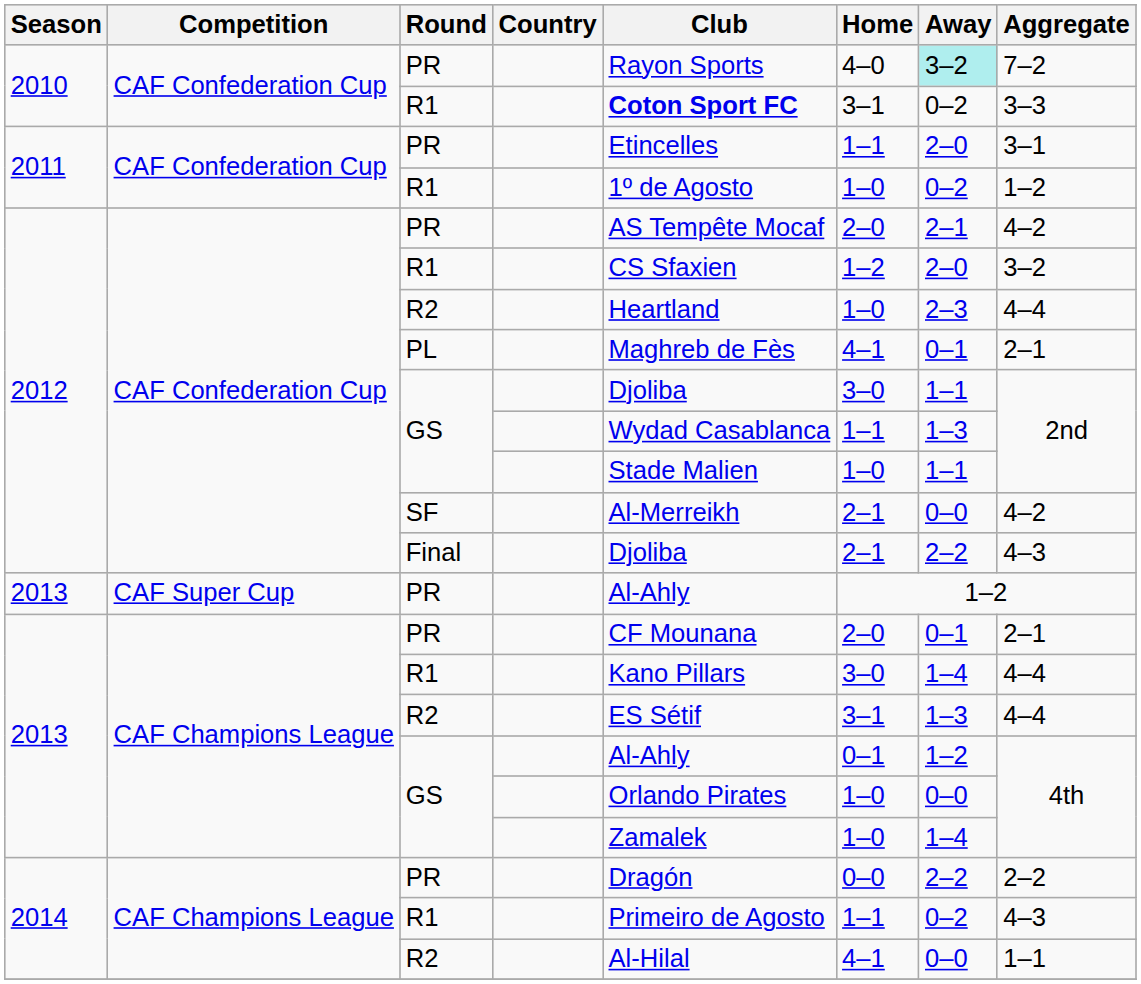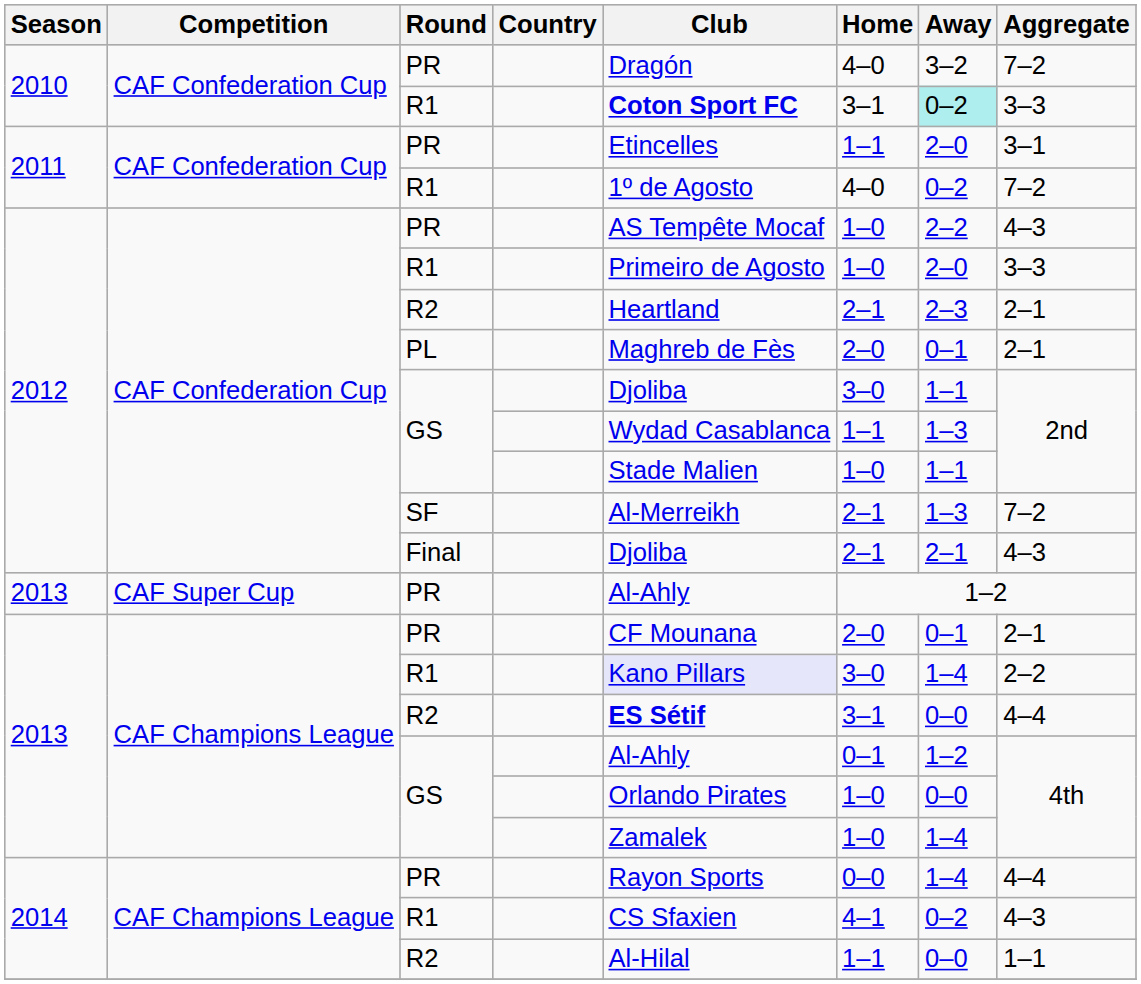2010 / PR | Club: Rayon Sports -> Dragón
2010 / PR | Away: paleturquoise background -> no background
2010 / R1 | Away: no background -> paleturquoise background
2011 / R1 | Home: 1–0 -> 4–0
2011 / R1 | Aggregate: 1–2 -> 7–2
2012 / PR | Home: 2–0 -> 1–0
2012 / PR | Away: 2–1 -> 2–2
2012 / PR | Aggregate: 4–2 -> 4–3
2012 / R1 | Club: CS Sfaxien -> Primeiro de Agosto
2012 / R1 | Home: 1–2 -> 1–0
2012 / R1 | Aggregate: 3–2 -> 3–3
2012 / R2 | Home: 1–0 -> 2–1
2012 / R2 | Aggregate: 4–4 -> 2–1
PL | Home: 4–1 -> 2–0
SF | Away: 0–0 -> 1–3
SF | Aggregate: 4–2 -> 7–2
Final | Away: 2–2 -> 2–1
2013 / R1 | Club: no background -> lavender background
2013 / R1 | Aggregate: 4–4 -> 2–2
2013 / R2 | Club: normal -> bold
2013 / R2 | Away: 1–3 -> 0–0
2014 / PR | Club: Dragón -> Rayon Sports
2014 / PR | Away: 2–2 -> 1–4
2014 / PR | Aggregate: 2–2 -> 4–4
2014 / R1 | Club: Primeiro de Agosto -> CS Sfaxien
2014 / R1 | Home: 1–1 -> 4–1
2014 / R2 | Home: 4–1 -> 1–1
